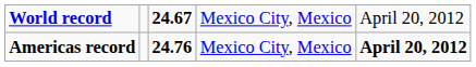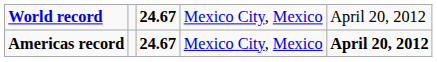Americas record | column 3: 24.76 -> 24.67
